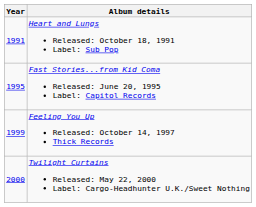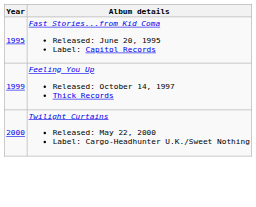- row: 1991 | Heart and Lungs Released: October 18, 1991 Label: Sub Pop
